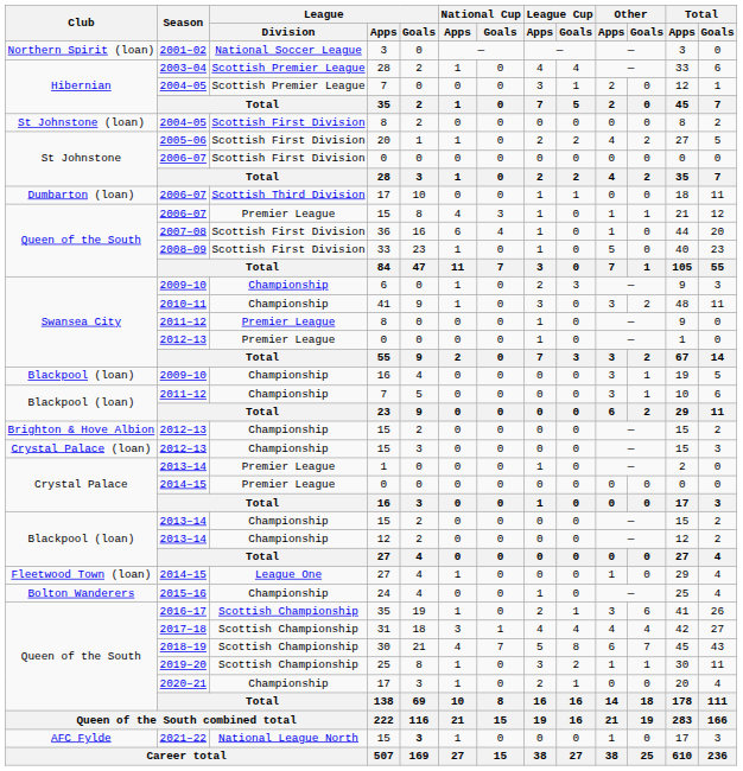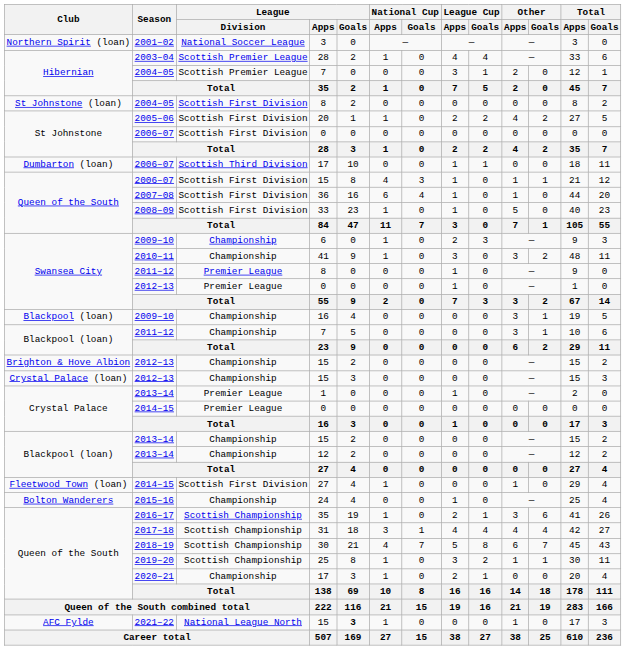Queen of the South / 15 | League / Division: Premier League -> Scottish First Division
Fleetwood Town (loan) / 27 | League / Division: League One -> Scottish First Division
